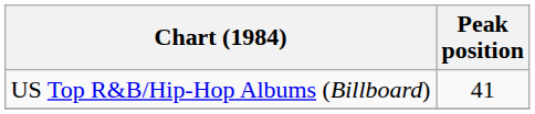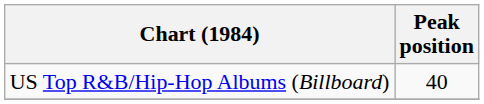US Top R&B/Hip-Hop Albums (Billboard) | Peak position: 41 -> 40
